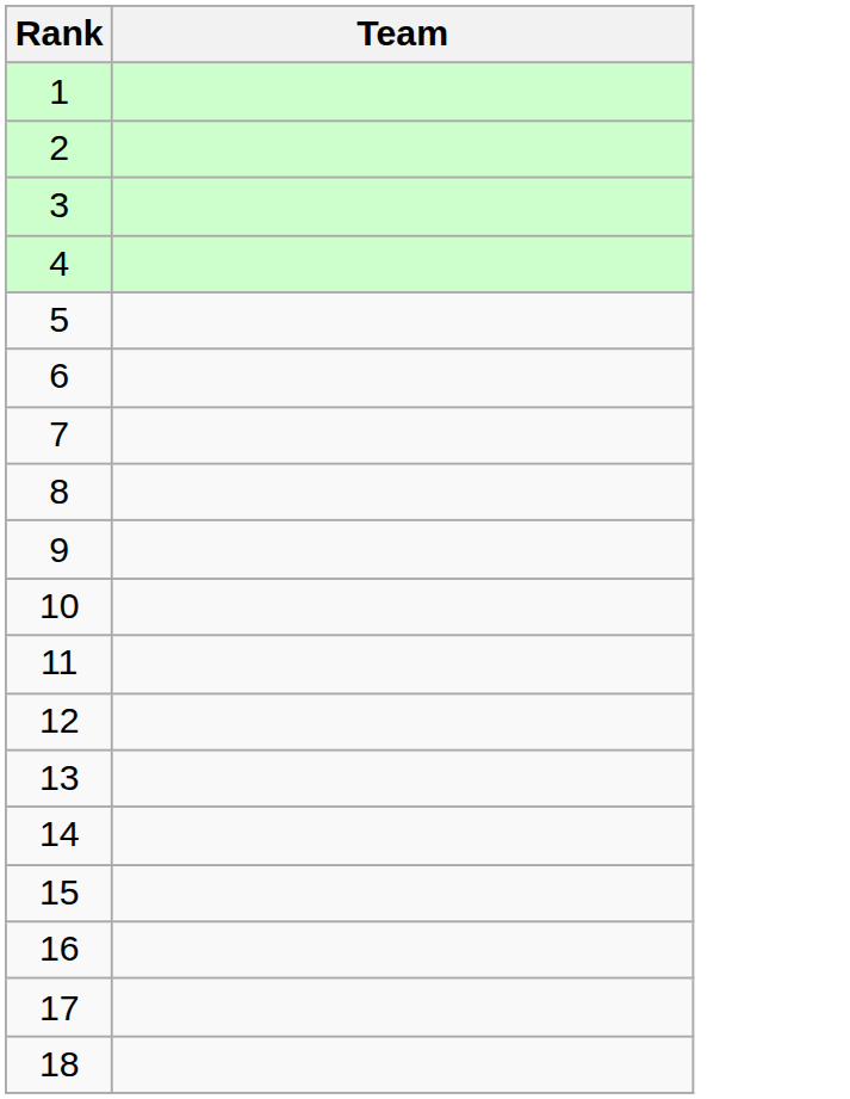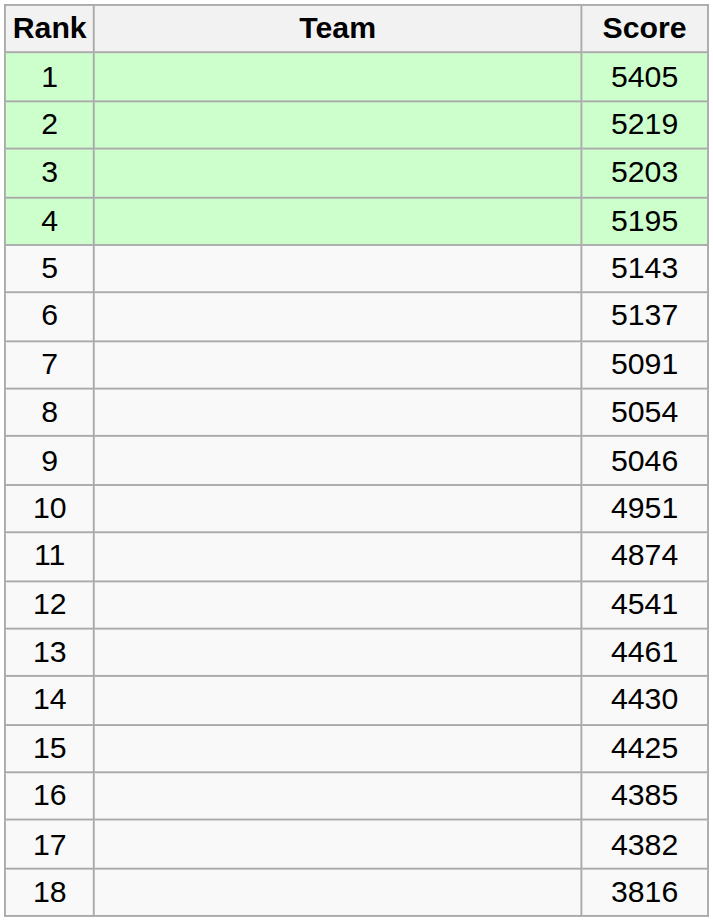+ column: Score | 5405 | 5219 | 5203 | 5195 | 5143 | 5137 | 5091 | 5054 | 5046 | 4951 | 4874 | 4541 | 4461 | 4430 | 4425 | 4385 | 4382 | 3816
